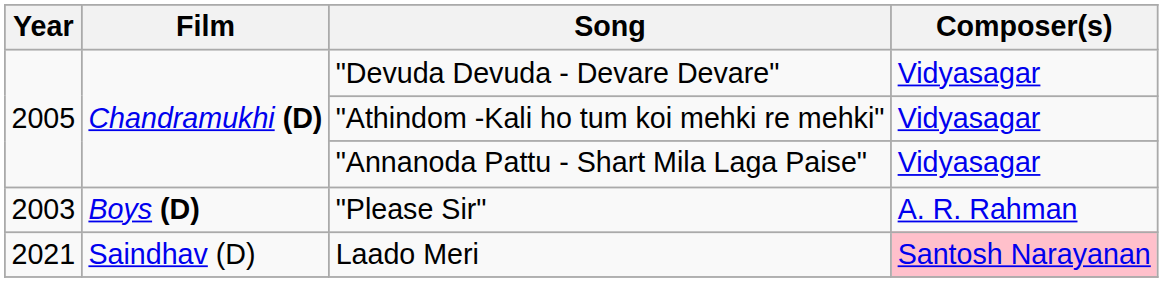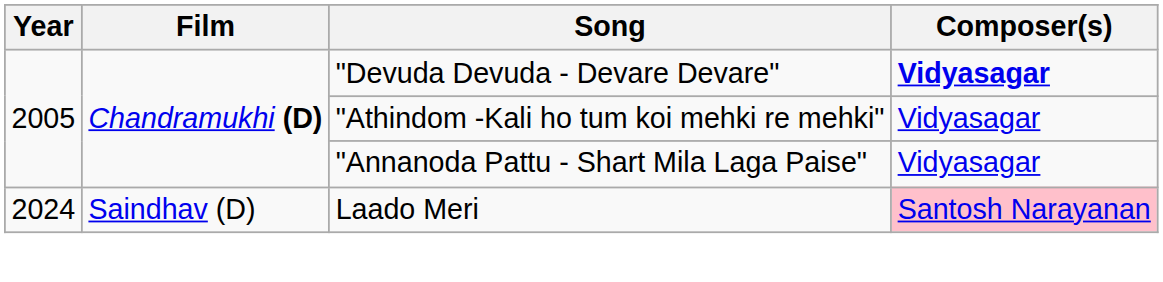"Devuda Devuda - Devare Devare" | Composer(s): normal -> bold
- row: 2003 | Boys (D) | "Please Sir" | A. R. Rahman
Laado Meri | Year: 2021 -> 2024
